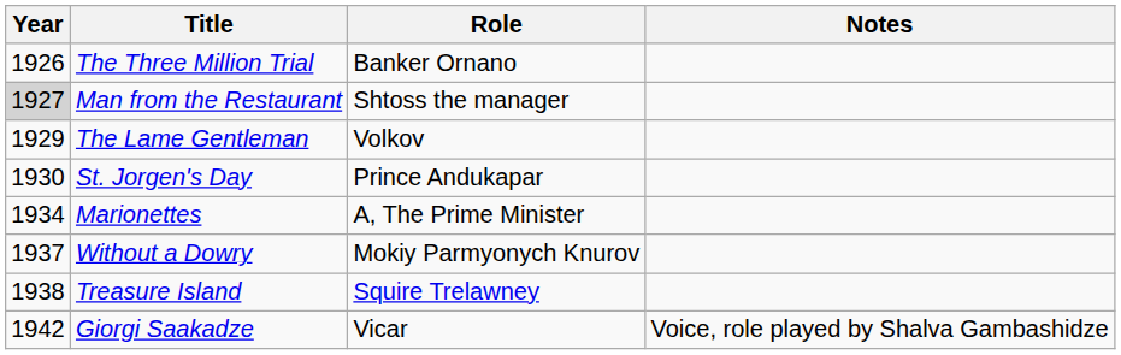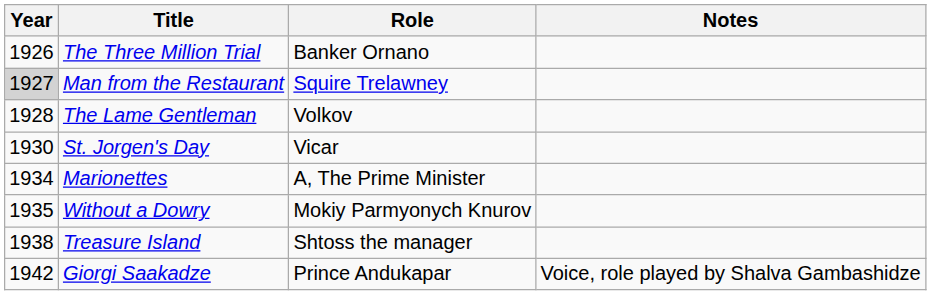Man from the Restaurant | Role: Shtoss the manager -> Squire Trelawney
The Lame Gentleman | Year: 1929 -> 1928
St. Jorgen's Day | Role: Prince Andukapar -> Vicar
Without a Dowry | Year: 1937 -> 1935
Treasure Island | Role: Squire Trelawney -> Shtoss the manager
Giorgi Saakadze | Role: Vicar -> Prince Andukapar
